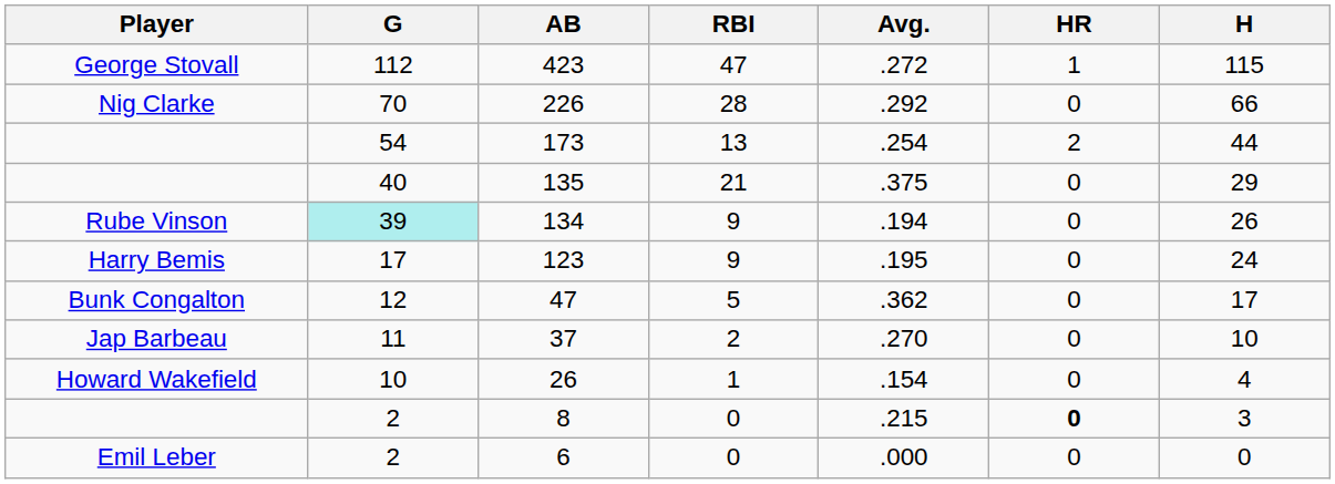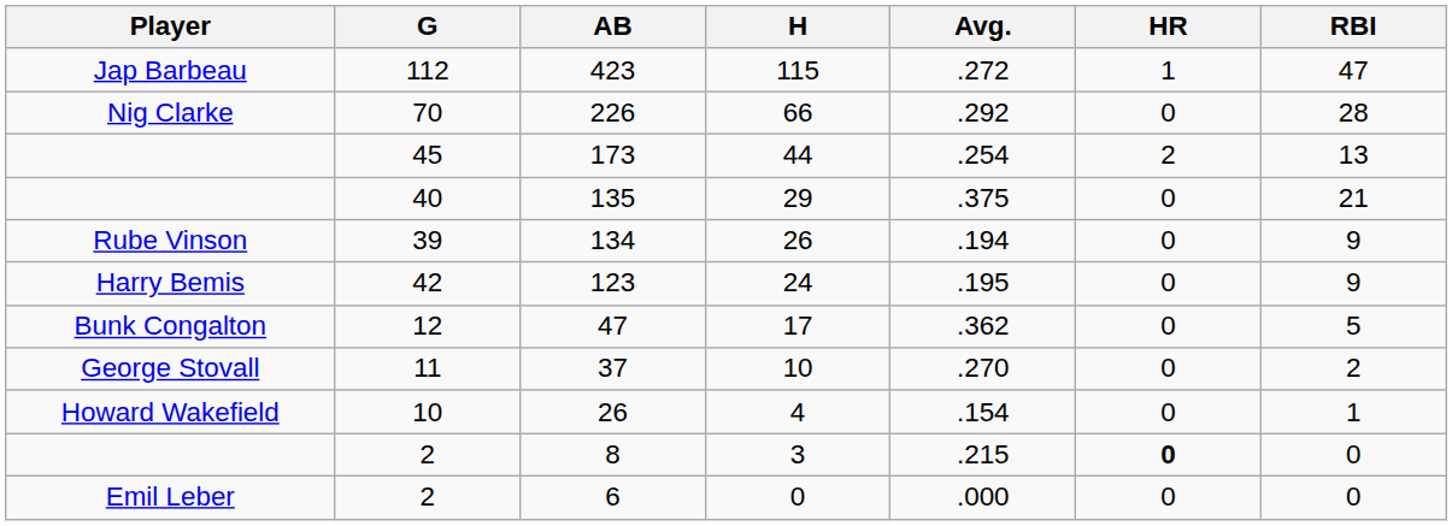columns swapped: H <-> RBI
423 | Player: George Stovall -> Jap Barbeau
173 | G: 54 -> 45
134 | G: paleturquoise background -> no background
123 | G: 17 -> 42
37 | Player: Jap Barbeau -> George Stovall
